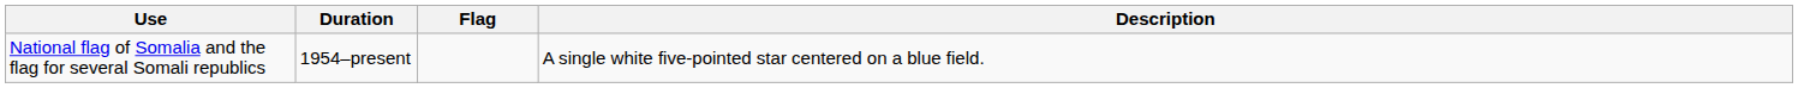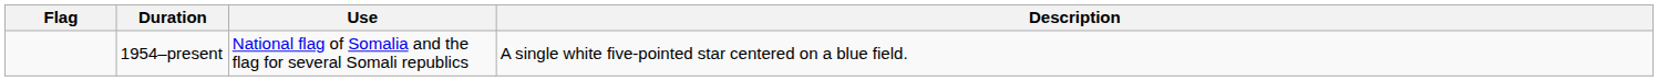columns swapped: Flag <-> Use
